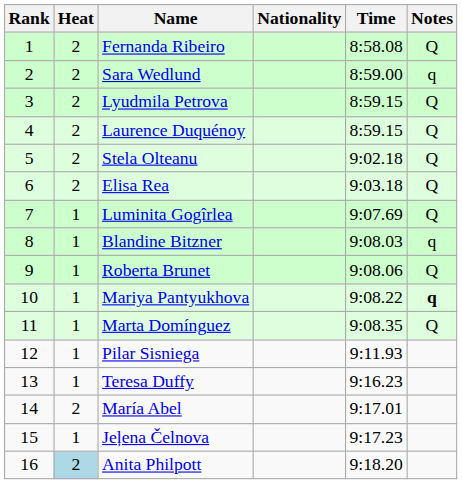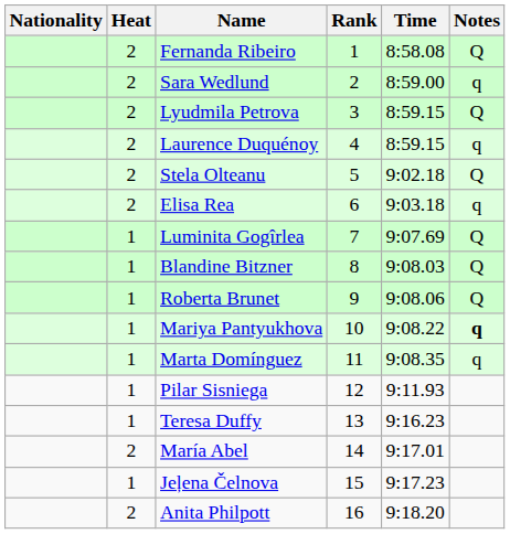columns swapped: Rank <-> Nationality
Laurence Duquénoy | Notes: Q -> q
Elisa Rea | Notes: Q -> q
Blandine Bitzner | Notes: q -> Q
Marta Domínguez | Notes: Q -> q
Anita Philpott | Heat: lightblue background -> no background
